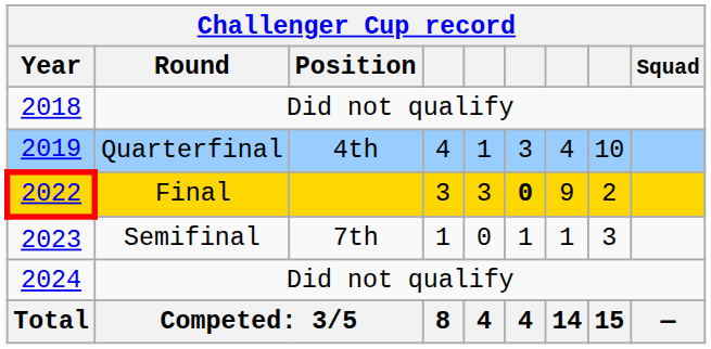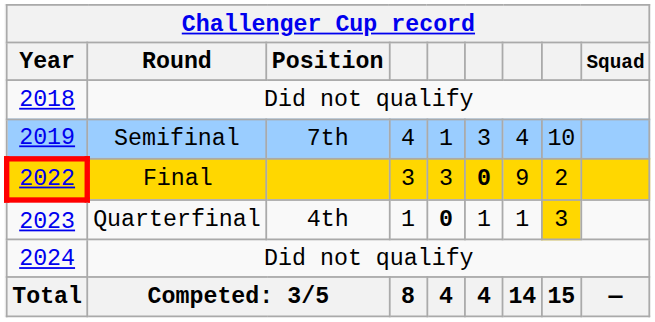2019 | Round: Quarterfinal -> Semifinal
2019 | Position: 4th -> 7th
2023 | Round: Semifinal -> Quarterfinal
2023 | Position: 7th -> 4th
2023 | column 5: normal -> bold
2023 | column 8: no background -> gold background
